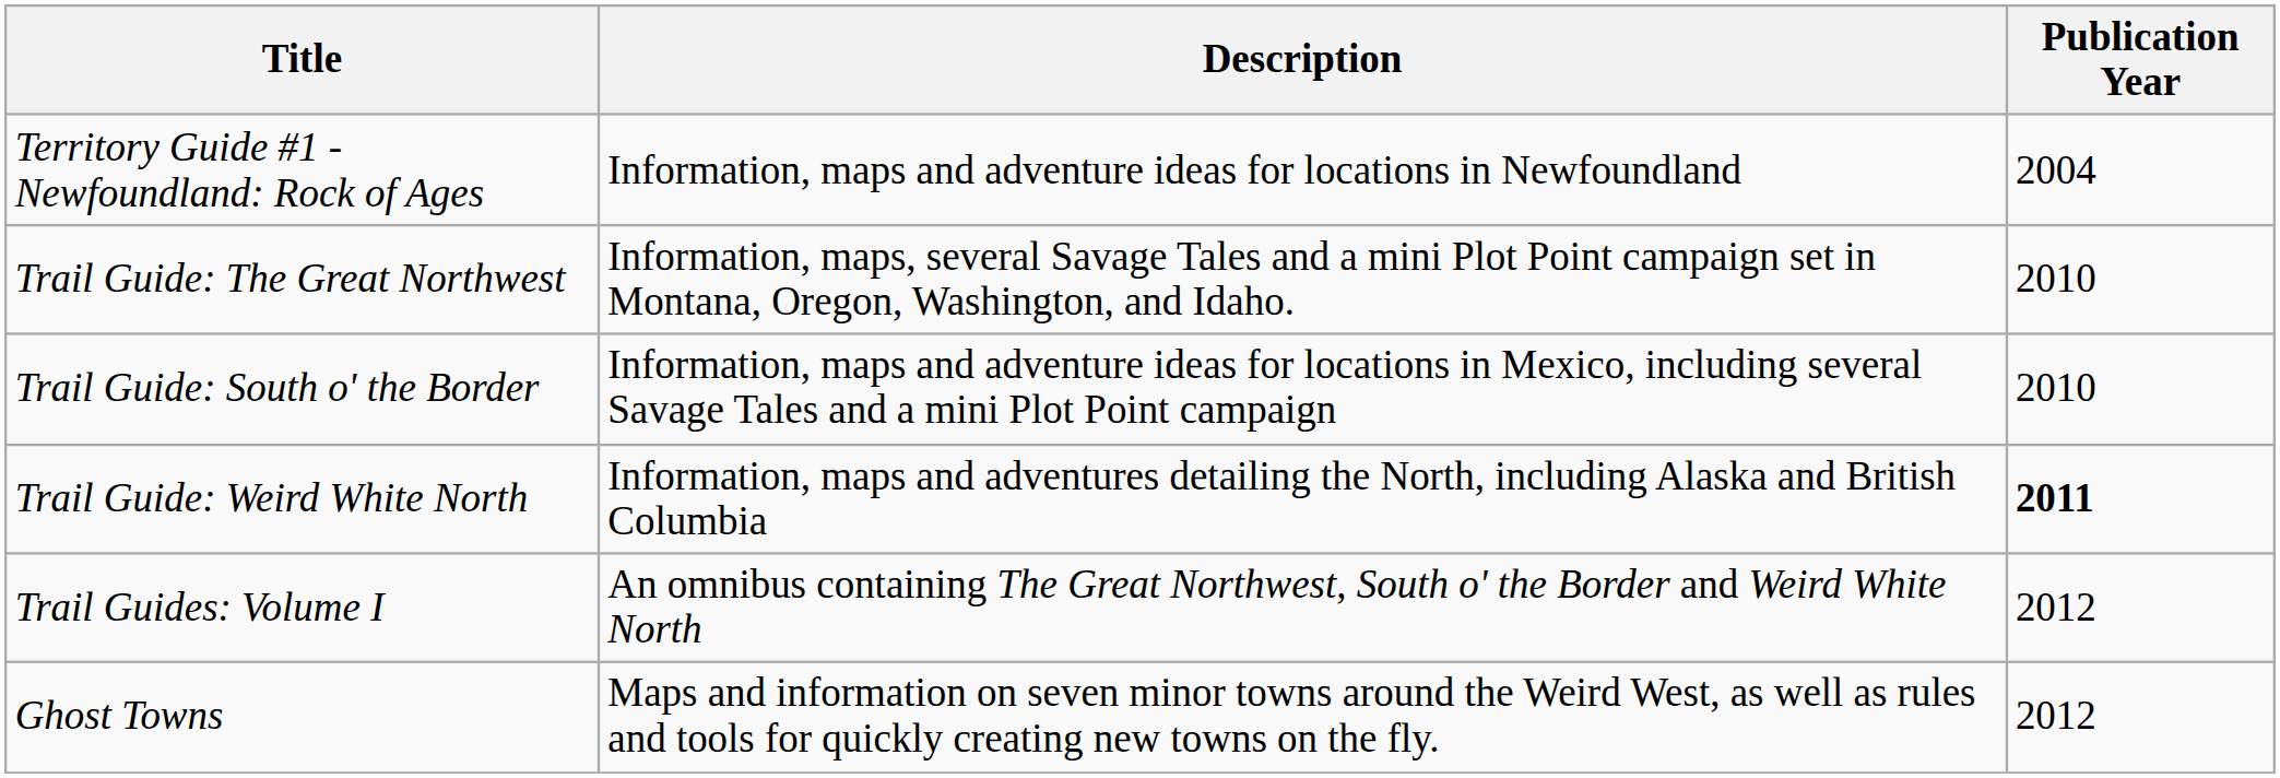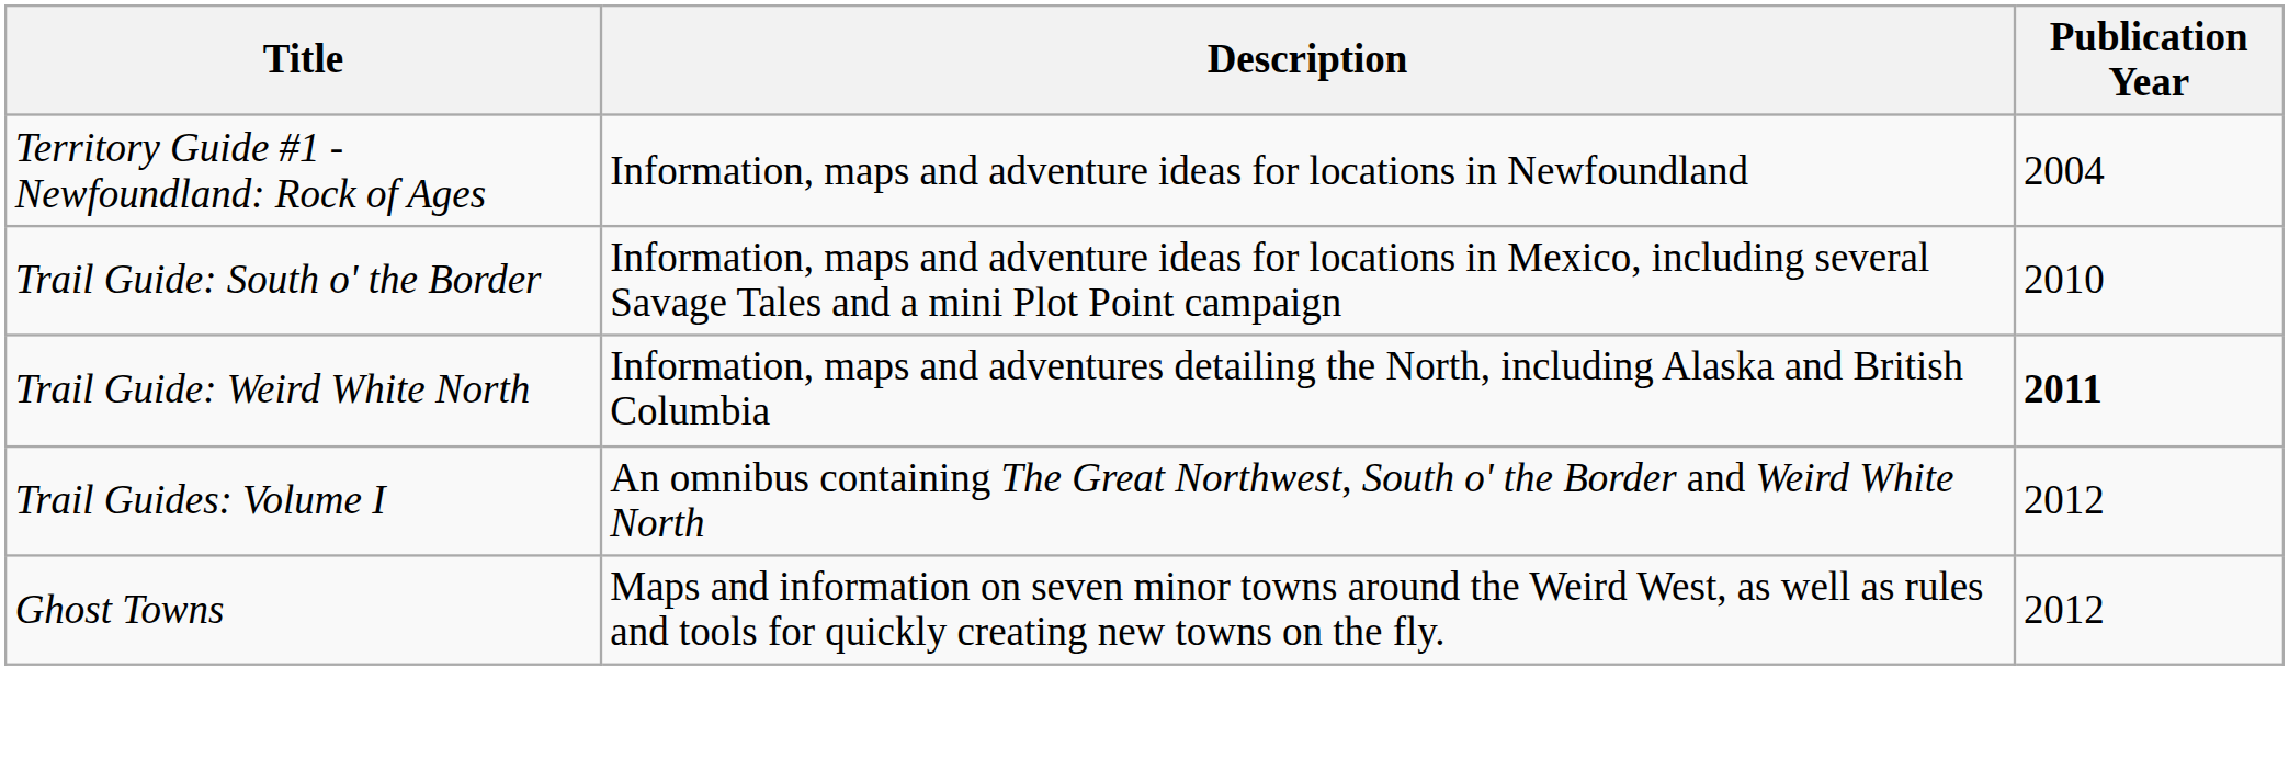- row: Trail Guide: The Great Northwest | Information, maps, several Savage Tales and a mini Plot Point campaign set in Montana, Oregon, Washington, and Idaho. | 2010
